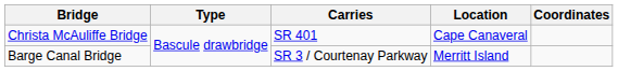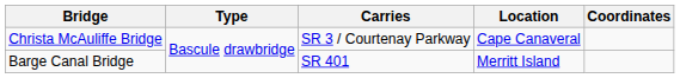Christa McAuliffe Bridge | Carries: SR 401 -> SR 3 / Courtenay Parkway
Barge Canal Bridge | Carries: SR 3 / Courtenay Parkway -> SR 401
